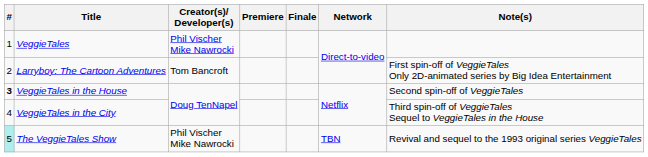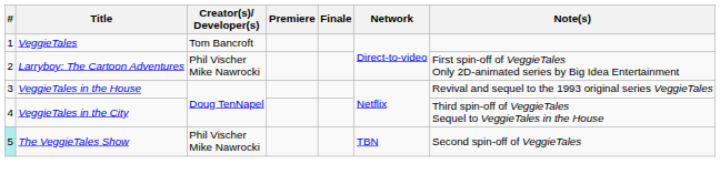VeggieTales | Creator(s)/ Developer(s): Phil Vischer Mike Nawrocki -> Tom Bancroft
Larryboy: The Cartoon Adventures | Creator(s)/ Developer(s): Tom Bancroft -> Phil Vischer Mike Nawrocki
VeggieTales in the House | #: bold -> normal
VeggieTales in the House | Note(s): Second spin-off of VeggieTales -> Revival and sequel to the 1993 original series VeggieTales
The VeggieTales Show | Note(s): Revival and sequel to the 1993 original series VeggieTales -> Second spin-off of VeggieTales
